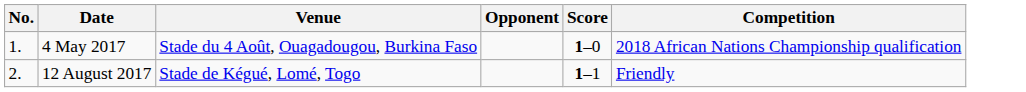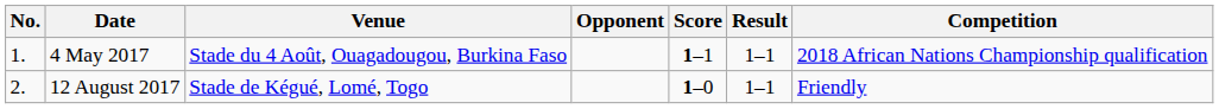+ column: Result | 1–1 | 1–1
4 May 2017 | Score: 1–0 -> 1–1
12 August 2017 | Score: 1–1 -> 1–0
